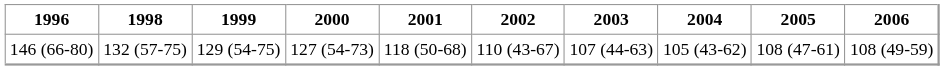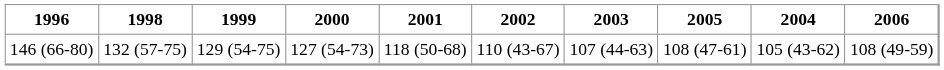columns swapped: 2004 <-> 2005
